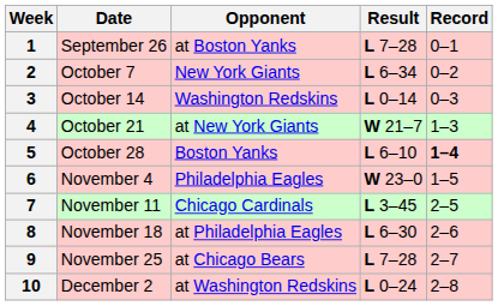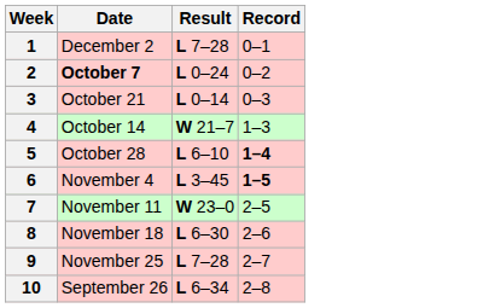- column: Opponent | at Boston Yanks | New York Giants | Washington Redskins | at New York Giants | Boston Yanks | Philadelphia Eagles | Chicago Cardinals | at Philadelphia Eagles | at Chicago Bears | at Washington Redskins
1 | Date: September 26 -> December 2
2 | Date: normal -> bold
2 | Result: L 6–34 -> L 0–24
3 | Date: October 14 -> October 21
4 | Date: October 21 -> October 14
6 | Result: W 23–0 -> L 3–45
6 | Record: normal -> bold
7 | Result: L 3–45 -> W 23–0
10 | Date: December 2 -> September 26
10 | Result: L 0–24 -> L 6–34
